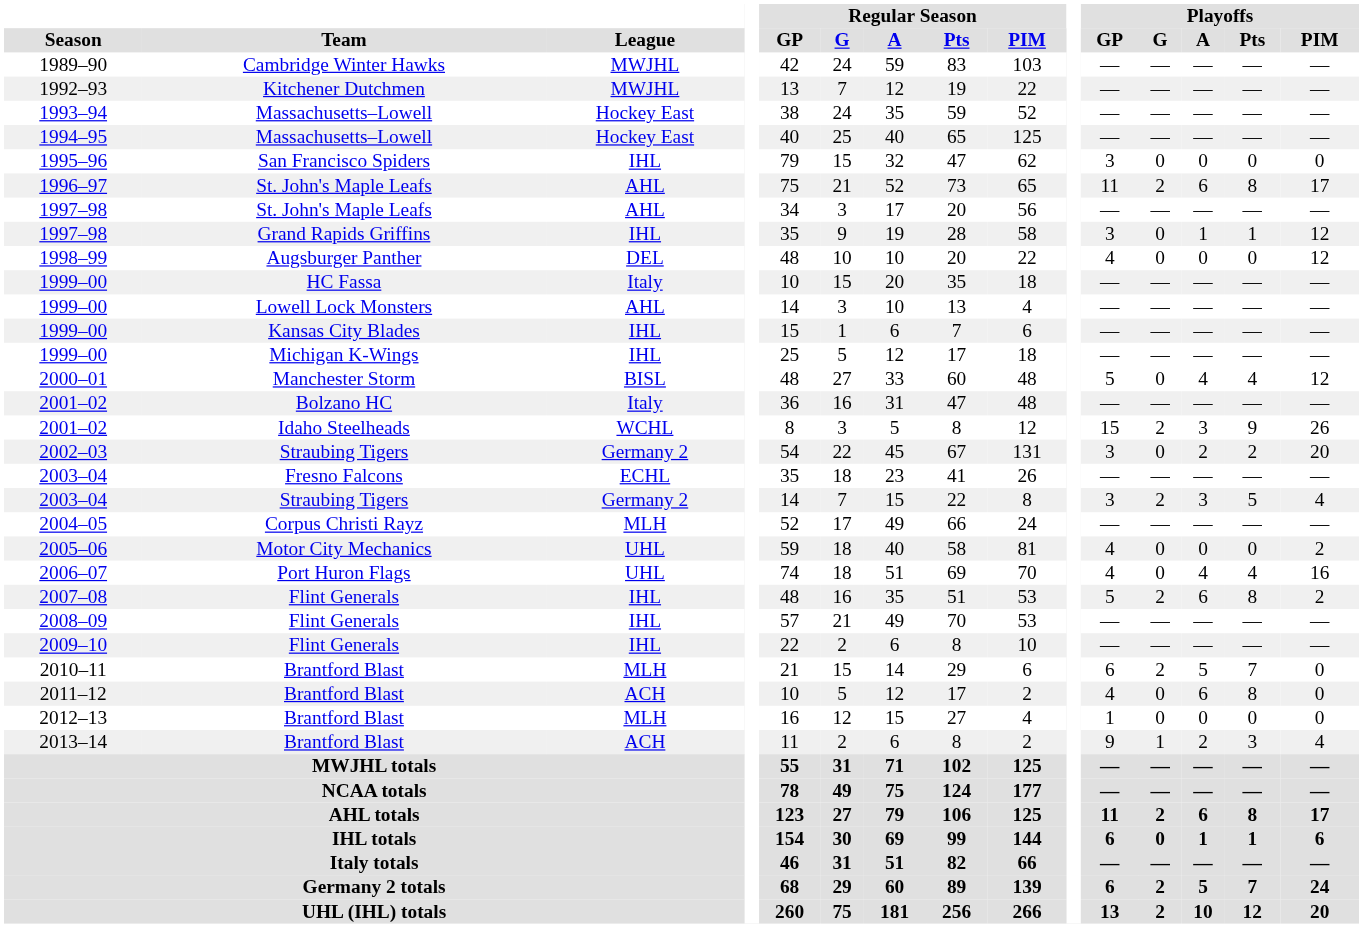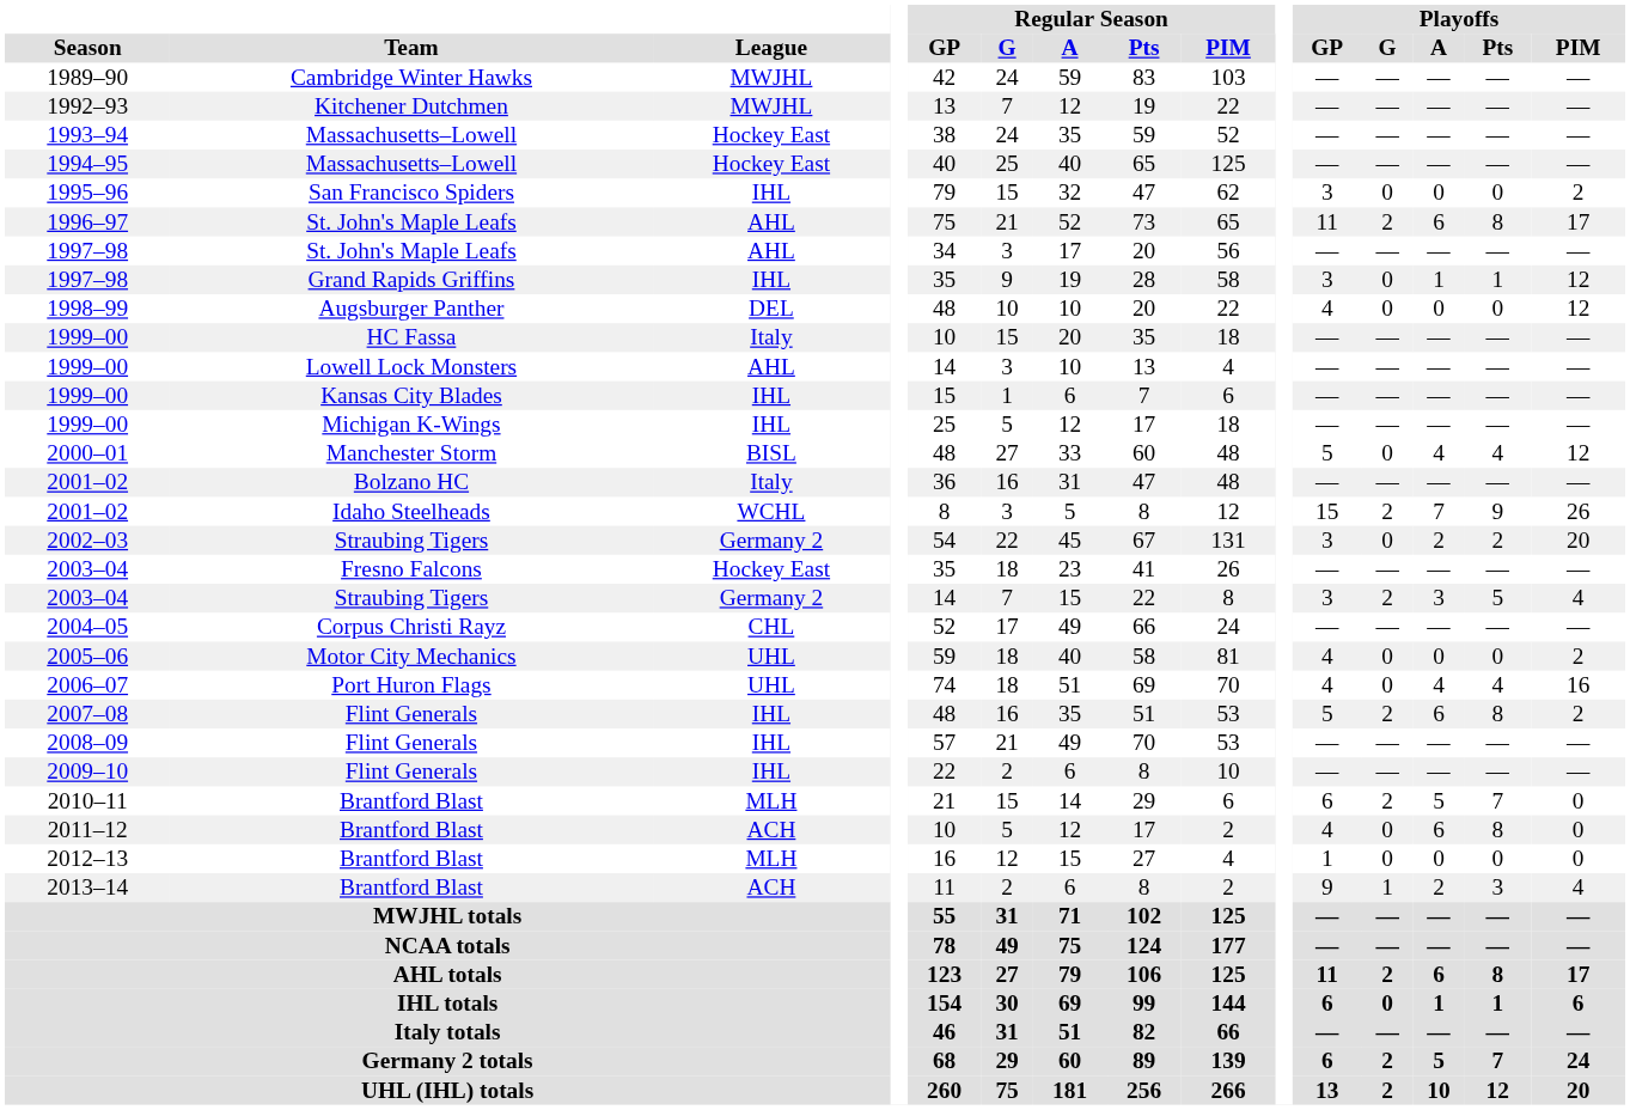1995–96 | Playoffs / PIM: 0 -> 2
2001–02 / Idaho Steelheads | Playoffs / A: 3 -> 7
2003–04 / Fresno Falcons | League: ECHL -> Hockey East
2004–05 | League: MLH -> CHL
